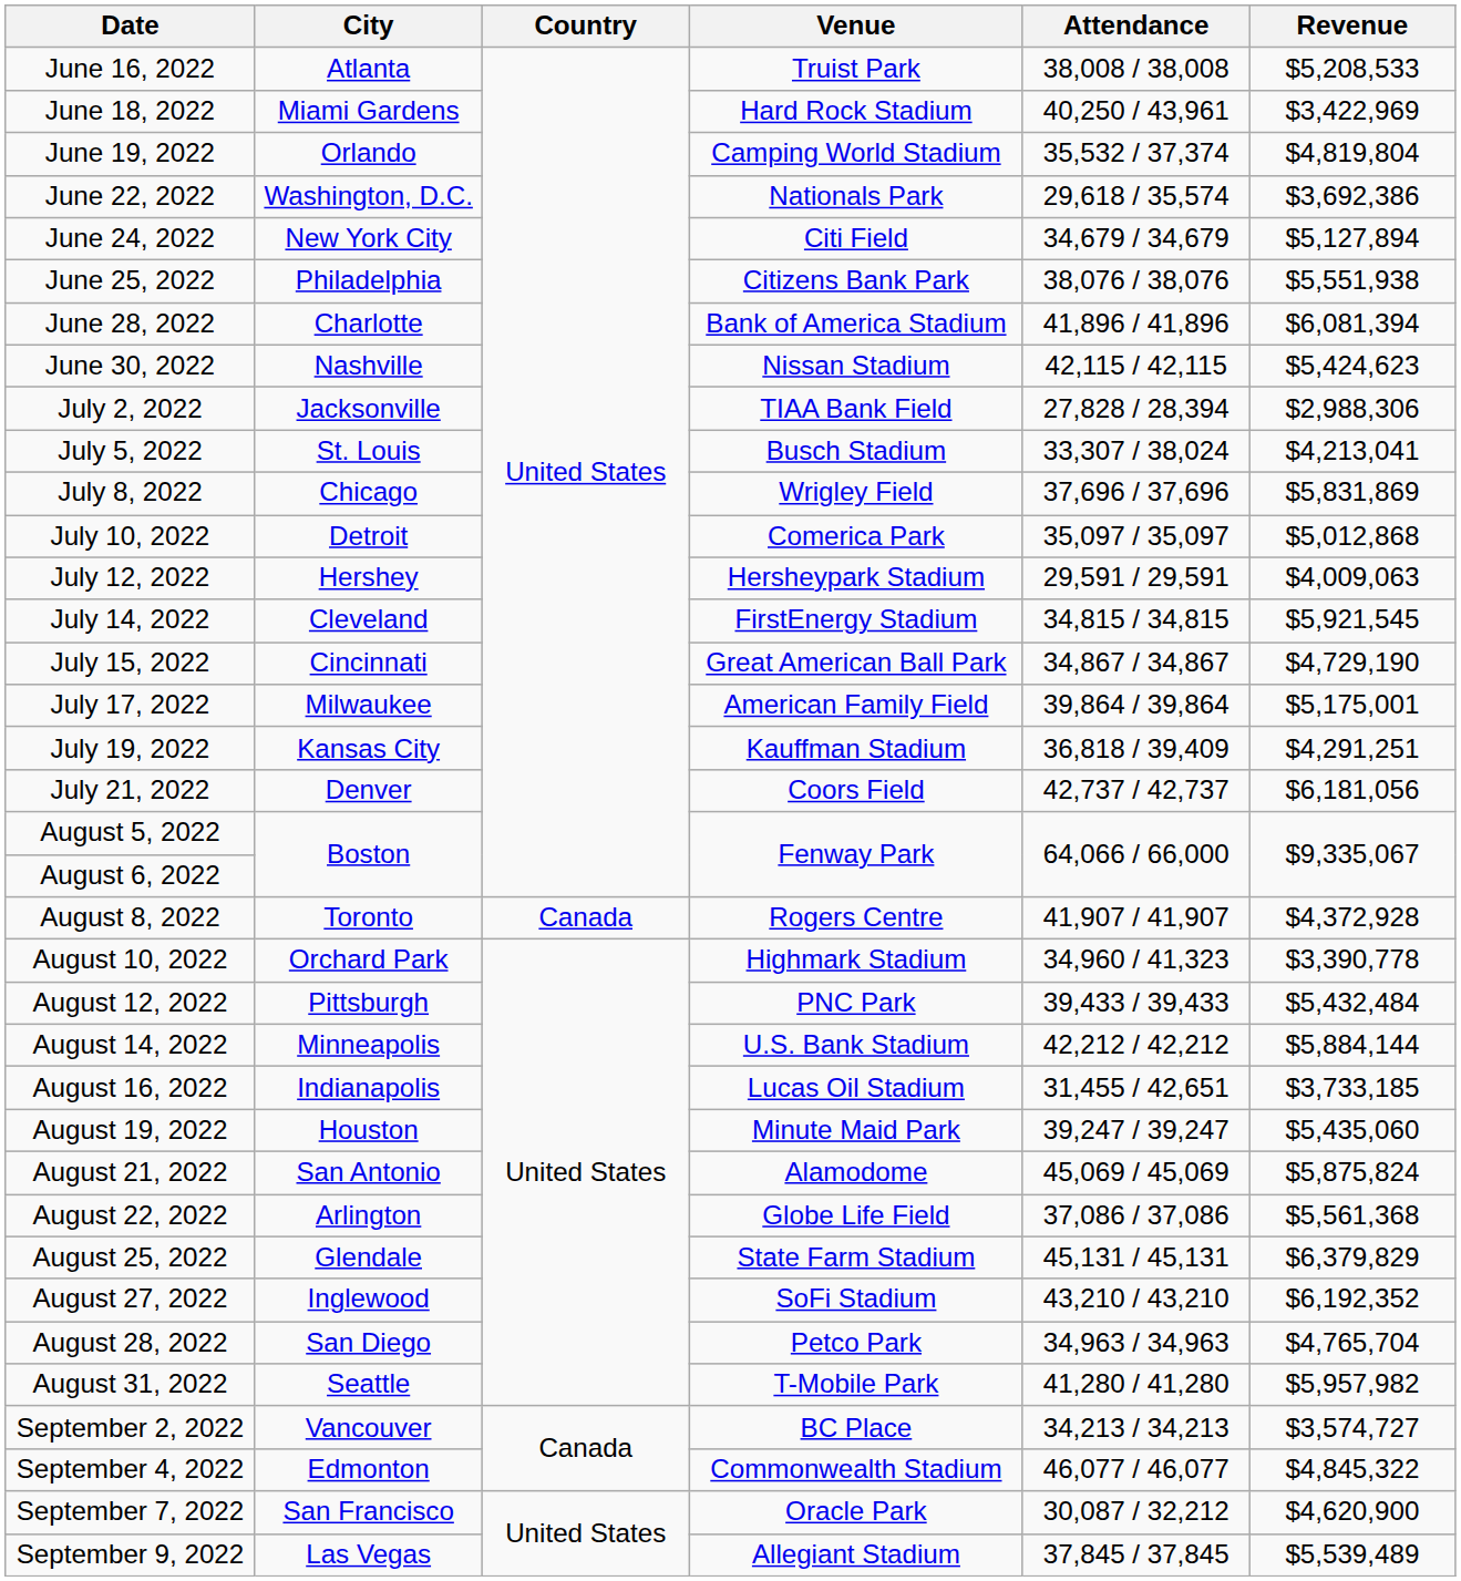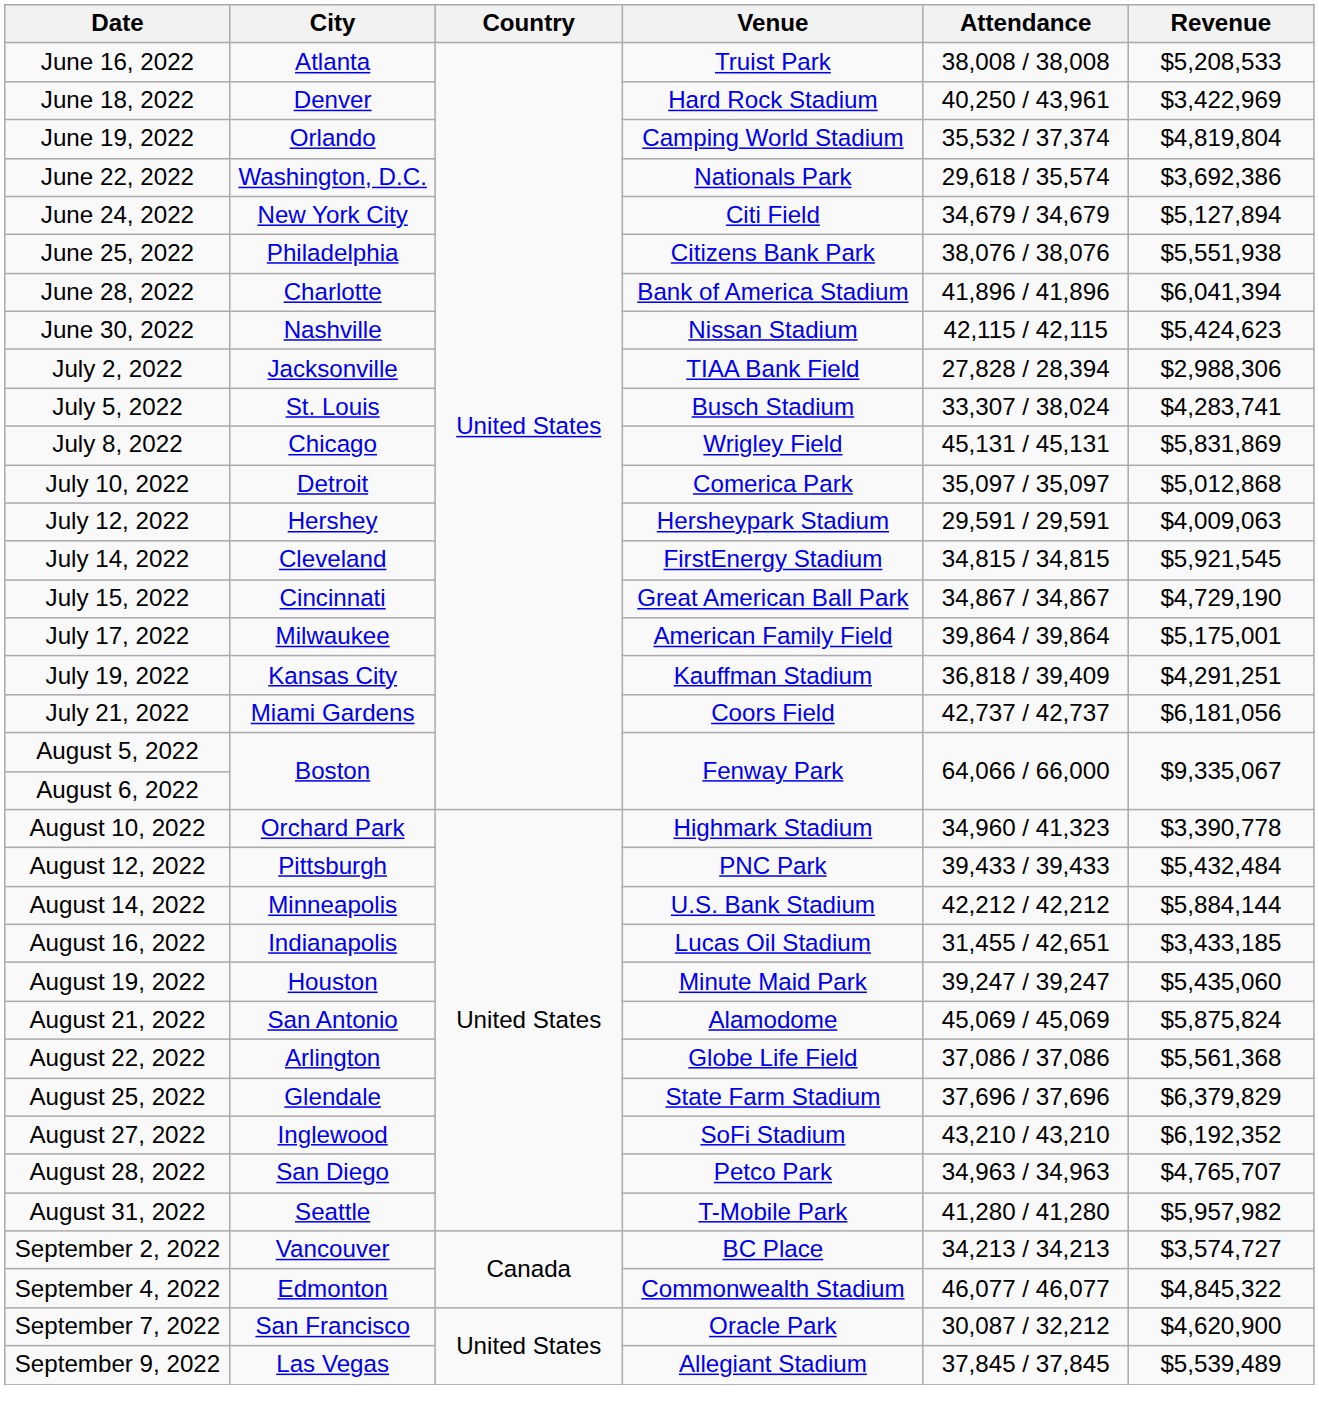June 18, 2022 | City: Miami Gardens -> Denver
June 28, 2022 | Revenue: $6,081,394 -> $6,041,394
July 5, 2022 | Revenue: $4,213,041 -> $4,283,741
July 8, 2022 | Attendance: 37,696 / 37,696 -> 45,131 / 45,131
July 21, 2022 | City: Denver -> Miami Gardens
- row: August 8, 2022 | Toronto | Canada | Rogers Centre | 41,907 / 41,907 | $4,372,928
August 16, 2022 | Revenue: $3,733,185 -> $3,433,185
August 25, 2022 | Attendance: 45,131 / 45,131 -> 37,696 / 37,696
August 28, 2022 | Revenue: $4,765,704 -> $4,765,707
